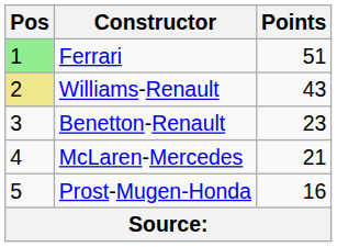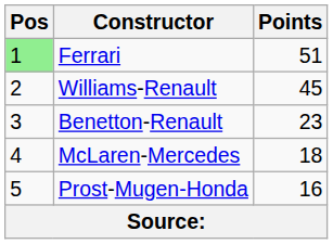Williams-Renault | Pos: khaki background -> no background
Williams-Renault | Points: 43 -> 45
McLaren-Mercedes | Points: 21 -> 18
